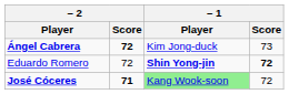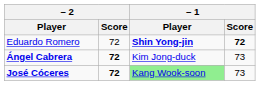rows swapped: Eduardo Romero <-> Ángel Cabrera
José Cóceres | – 2 / Score: 71 -> 72
José Cóceres | – 1 / Score: 72 -> 73
